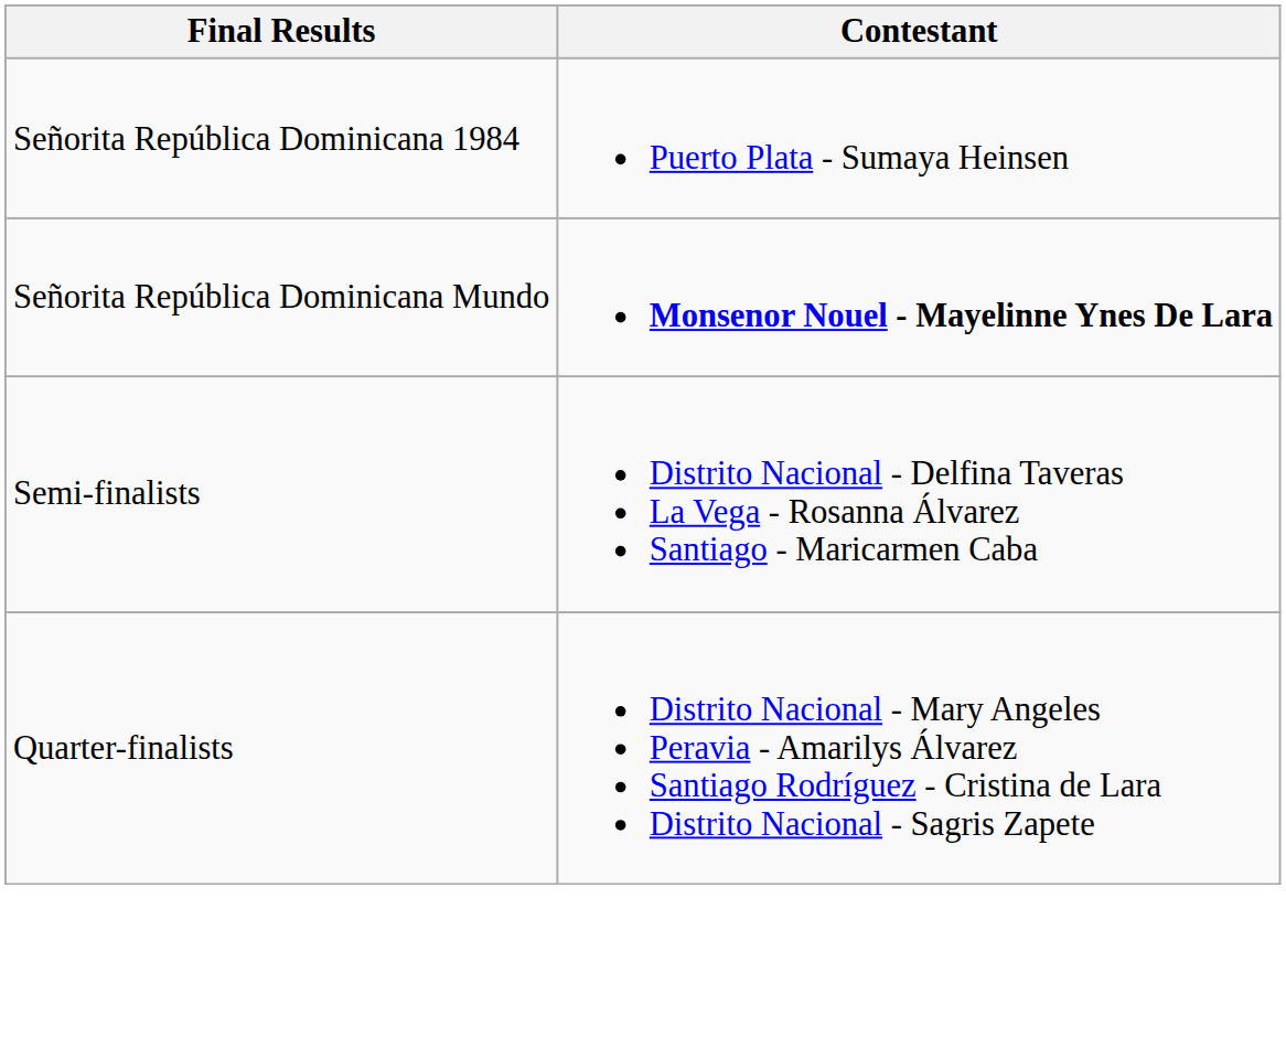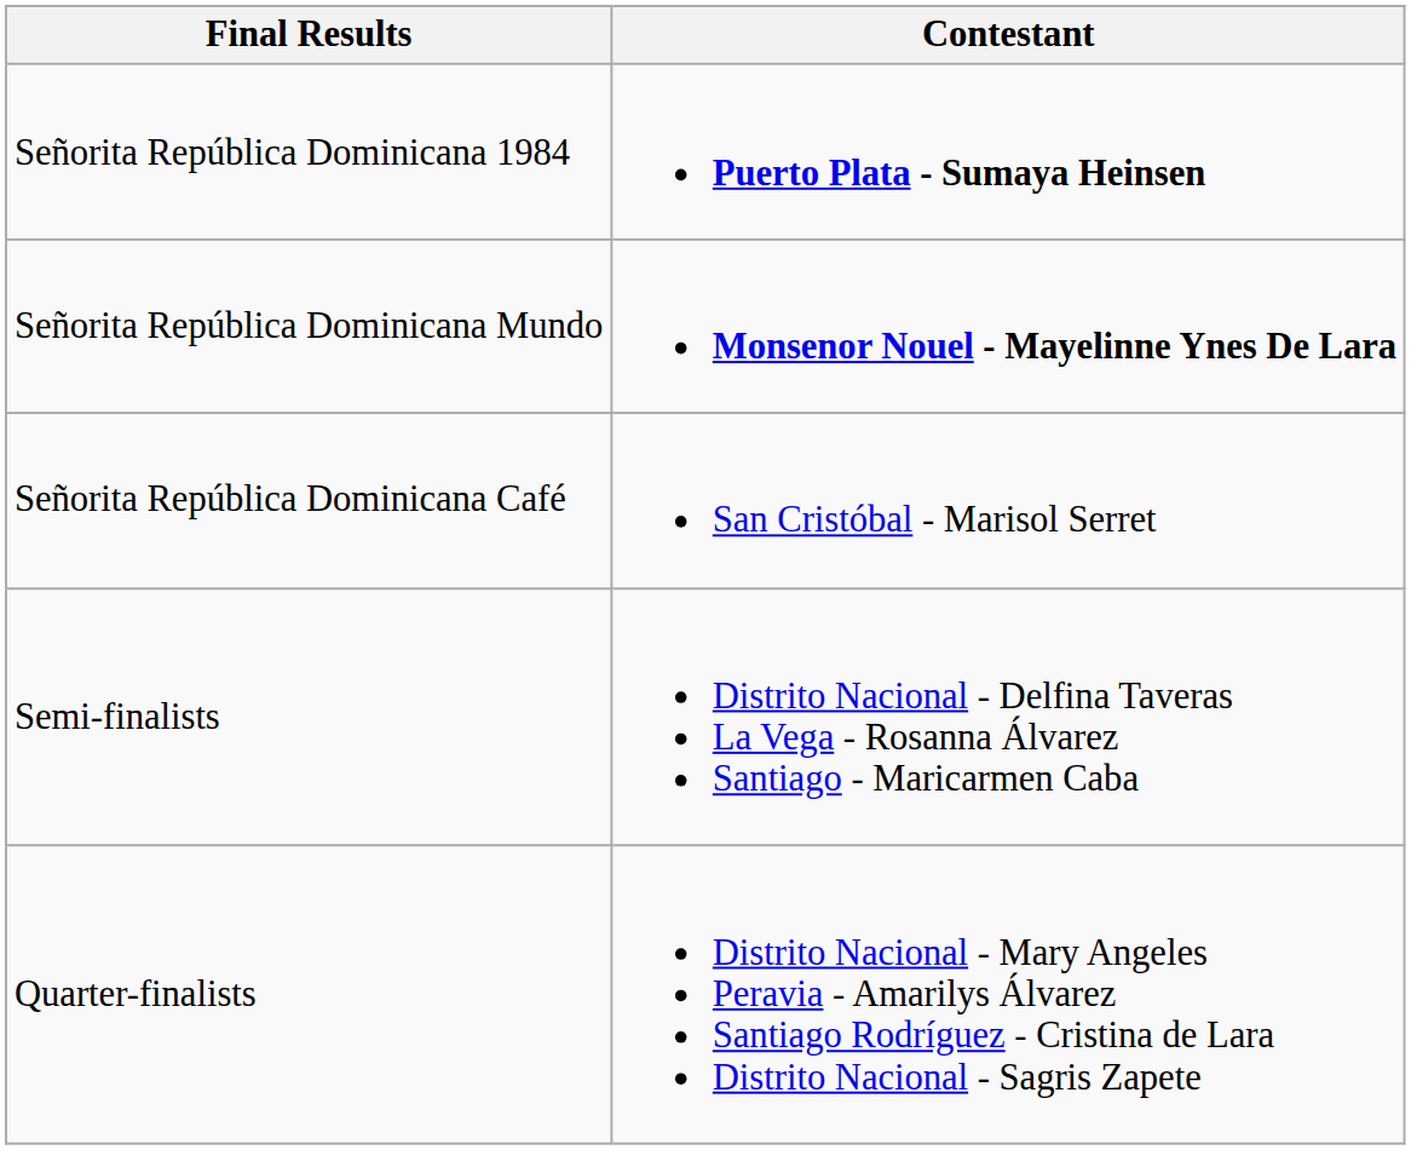Señorita República Dominicana 1984 | Contestant: normal -> bold
+ row: Señorita República Dominicana Café | San Cristóbal - Marisol Serret
